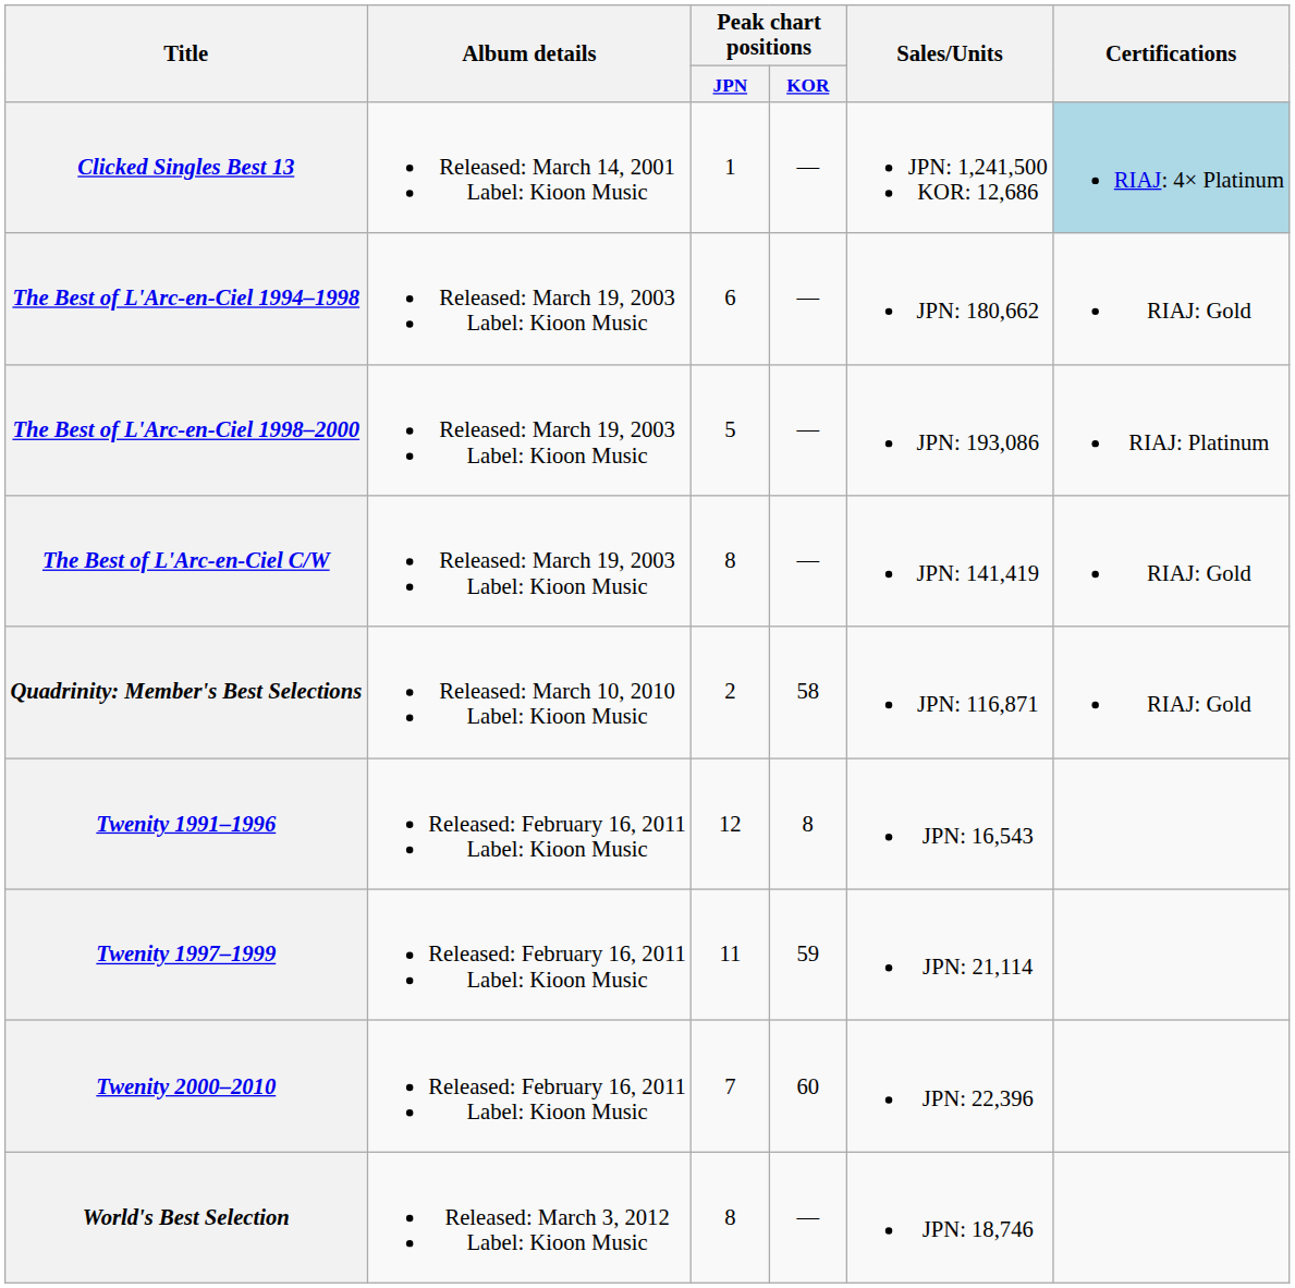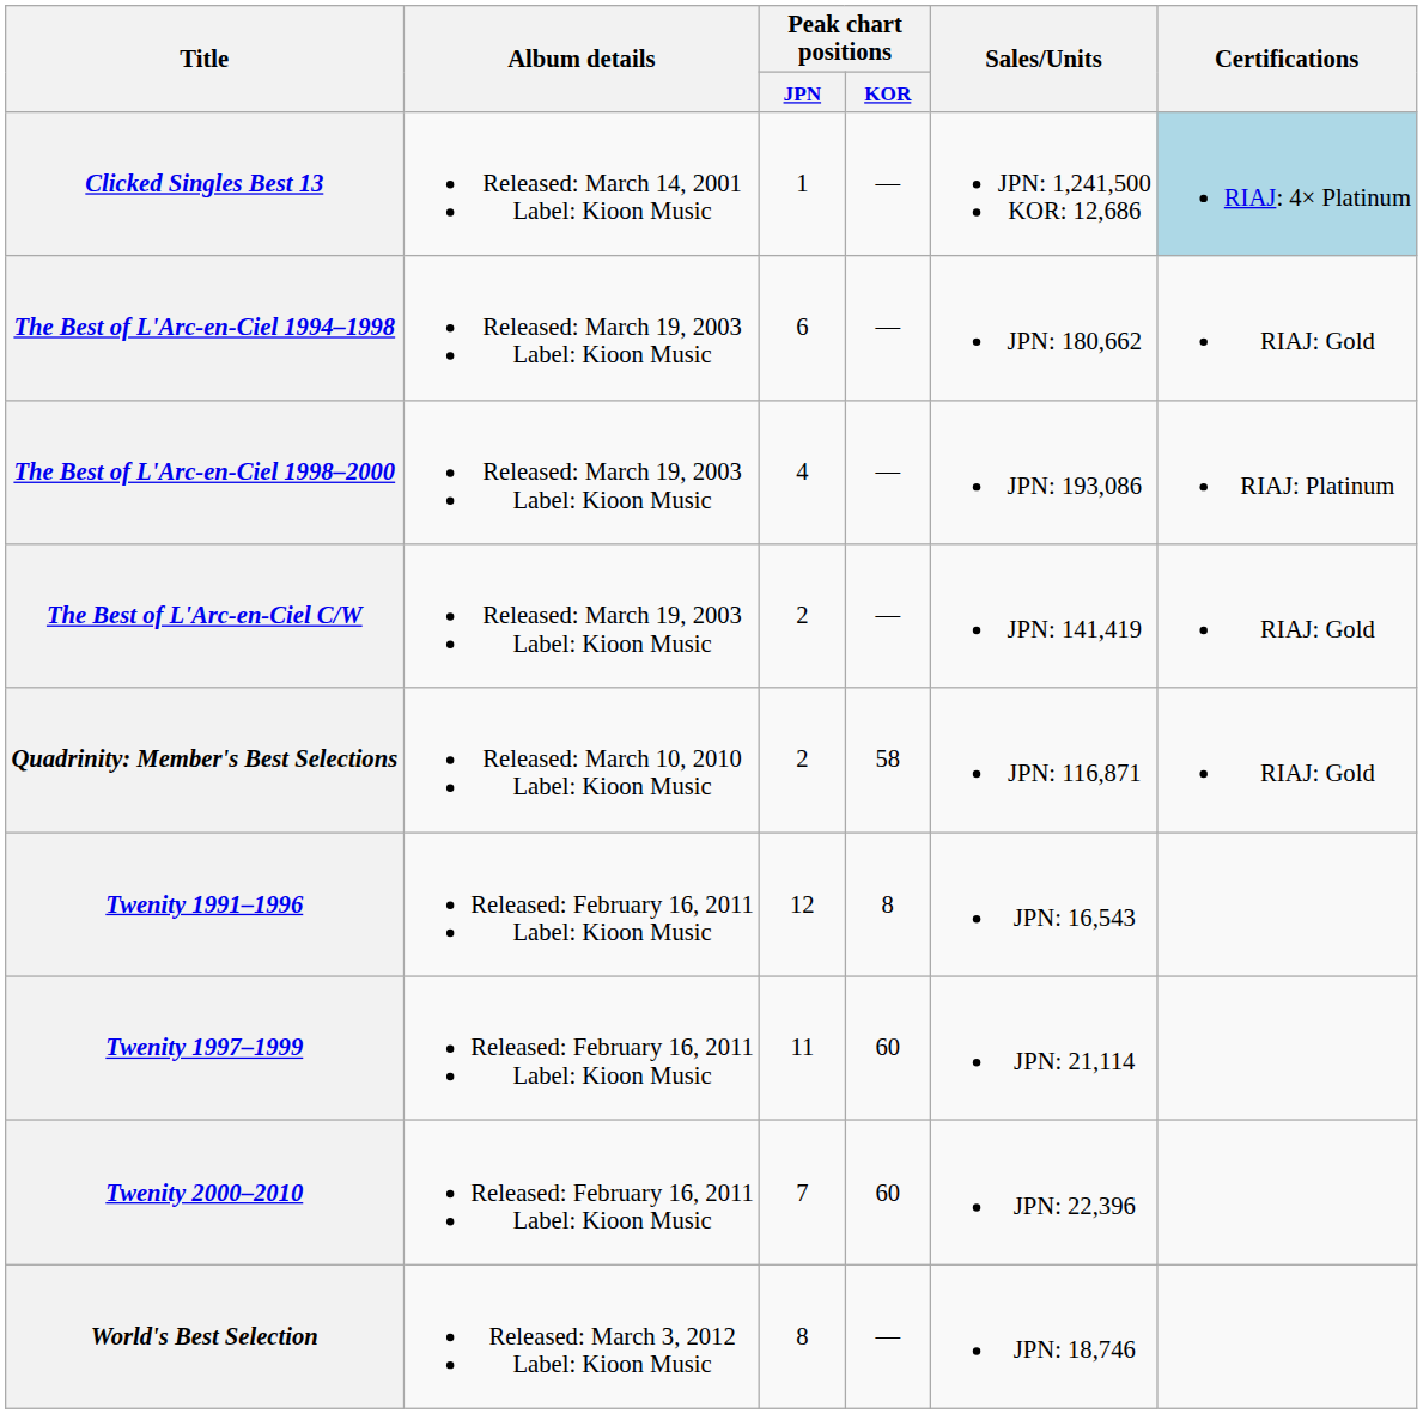The Best of L'Arc-en-Ciel 1998–2000 | Peak chart positions / JPN: 5 -> 4
The Best of L'Arc-en-Ciel C/W | Peak chart positions / JPN: 8 -> 2
Twenity 1997–1999 | Peak chart positions / KOR: 59 -> 60
